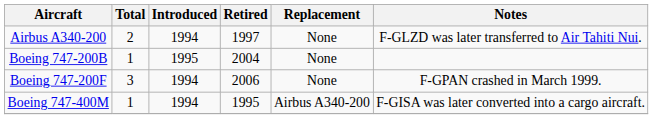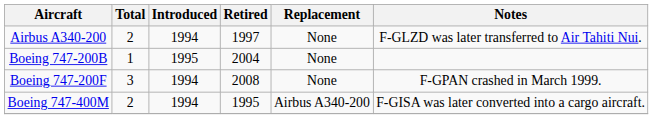Boeing 747-200F | Retired: 2006 -> 2008
Boeing 747-400M | Total: 1 -> 2
